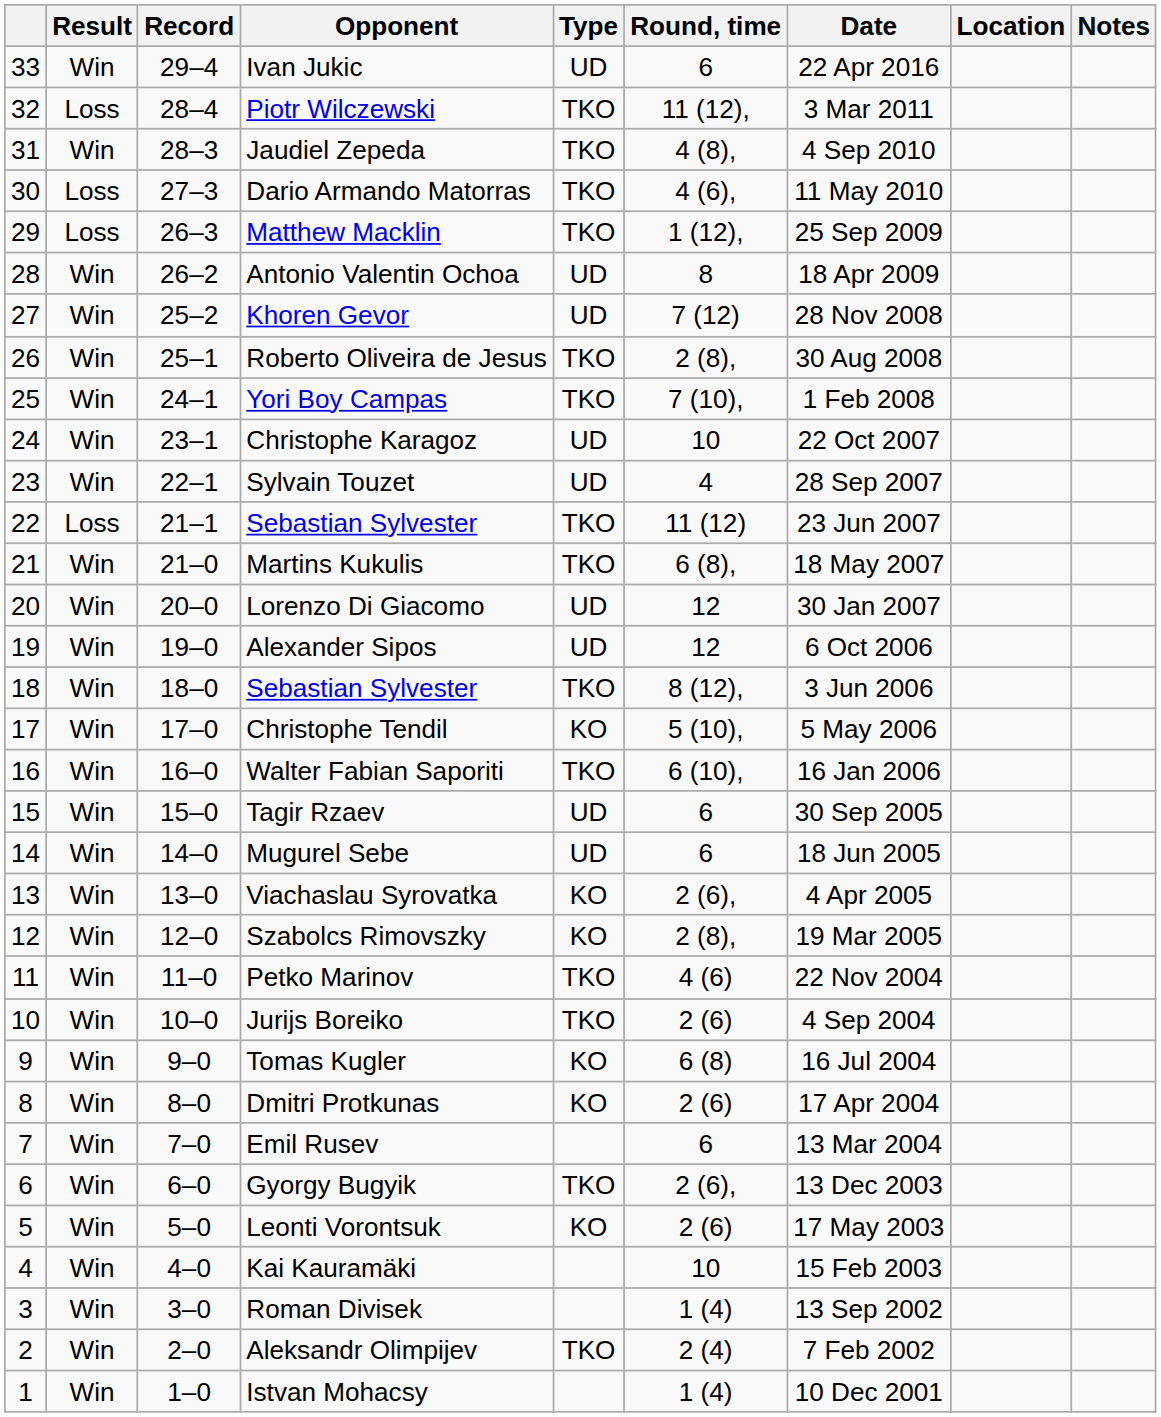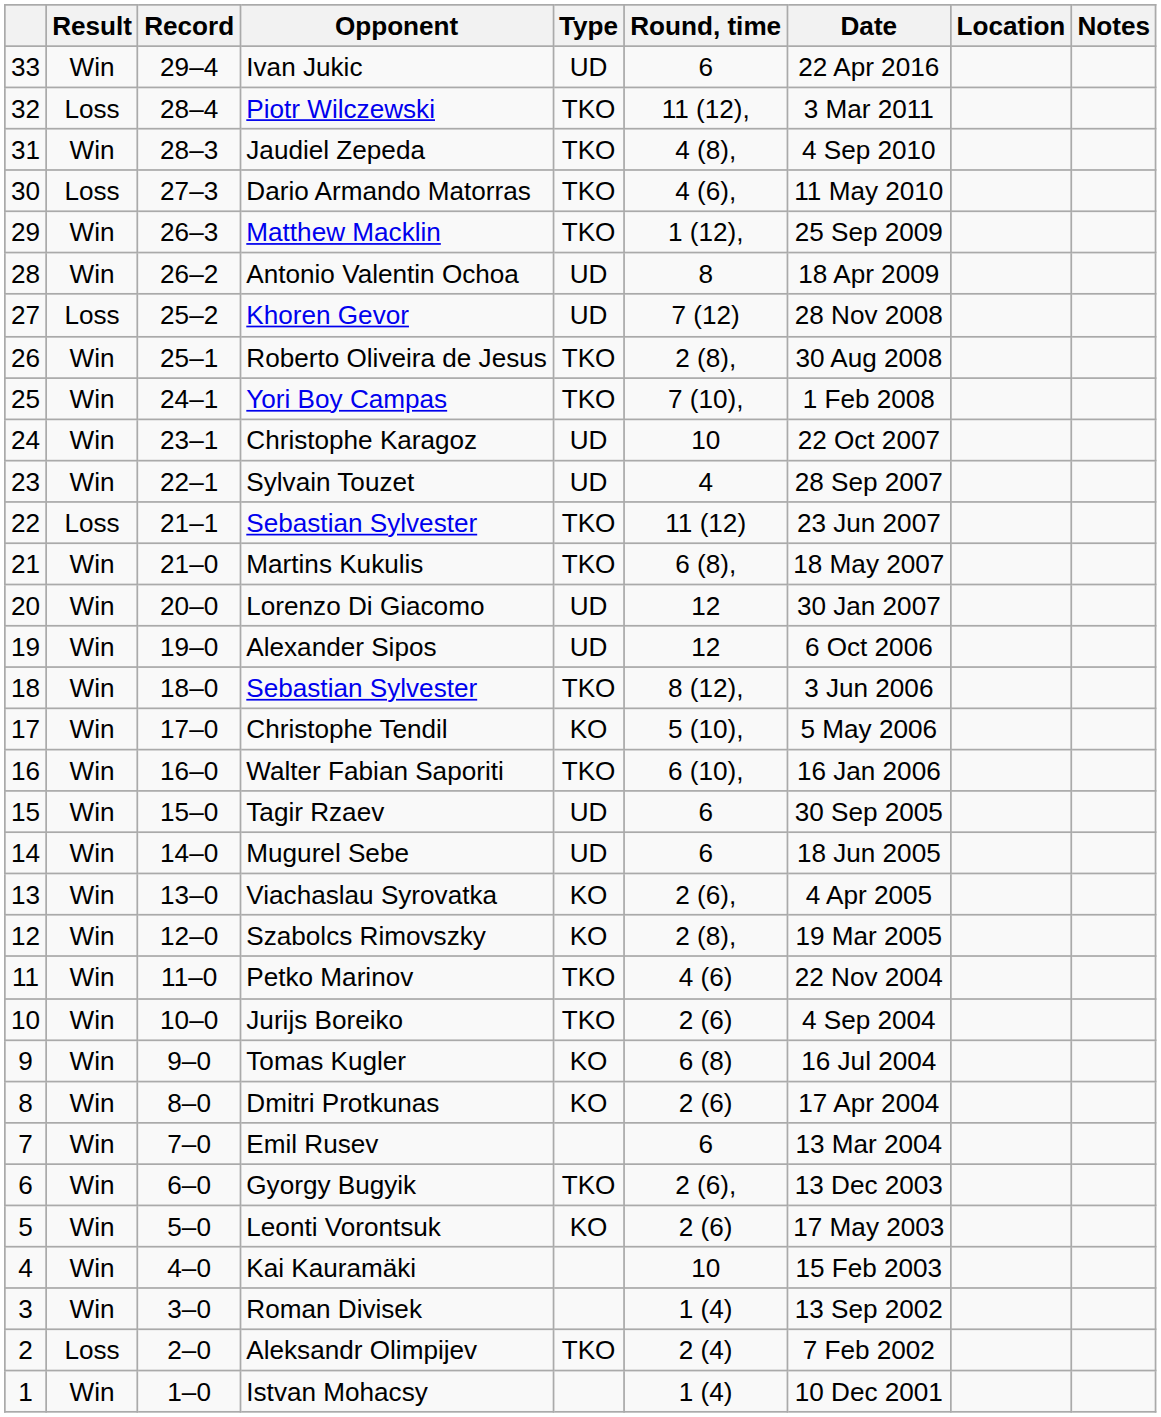Matthew Macklin | Result: Loss -> Win
Khoren Gevor | Result: Win -> Loss
Aleksandr Olimpijev | Result: Win -> Loss
